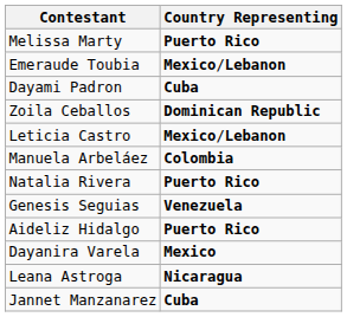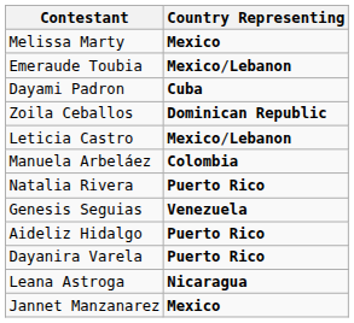Melissa Marty | Country Representing: Puerto Rico -> Mexico
Dayanira Varela | Country Representing: Mexico -> Puerto Rico
Jannet Manzanarez | Country Representing: Cuba -> Mexico
